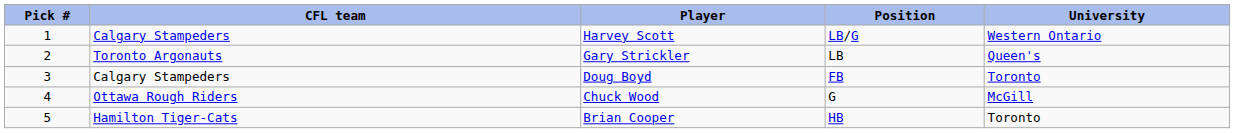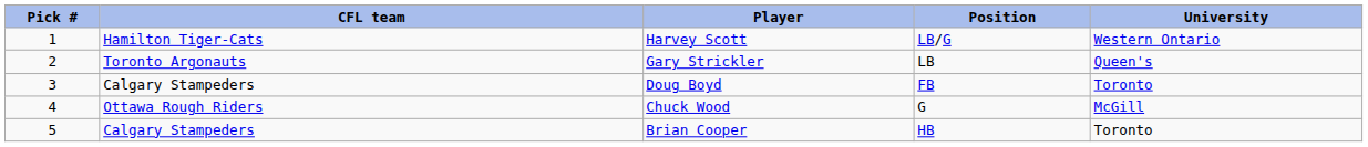Harvey Scott | CFL team: Calgary Stampeders -> Hamilton Tiger-Cats
Brian Cooper | CFL team: Hamilton Tiger-Cats -> Calgary Stampeders
